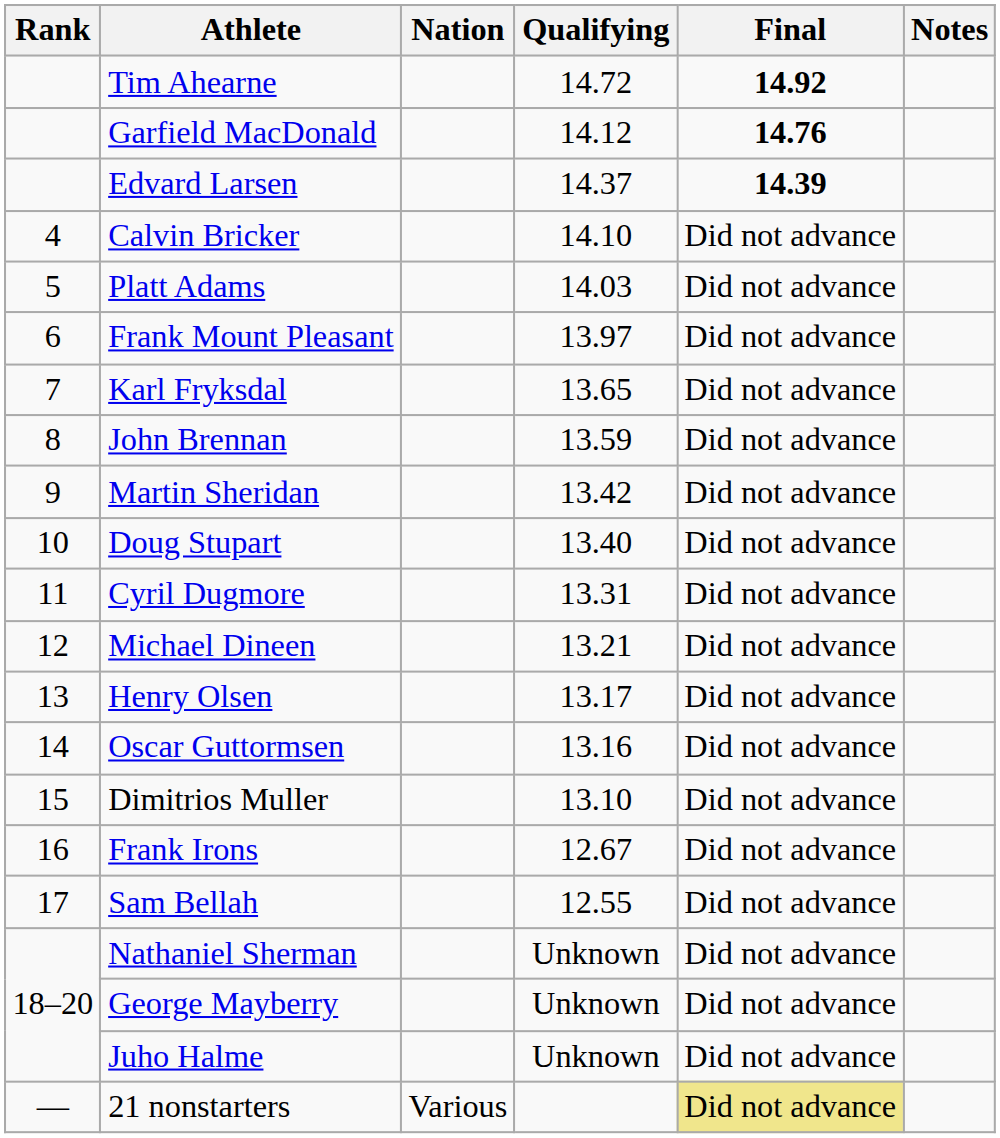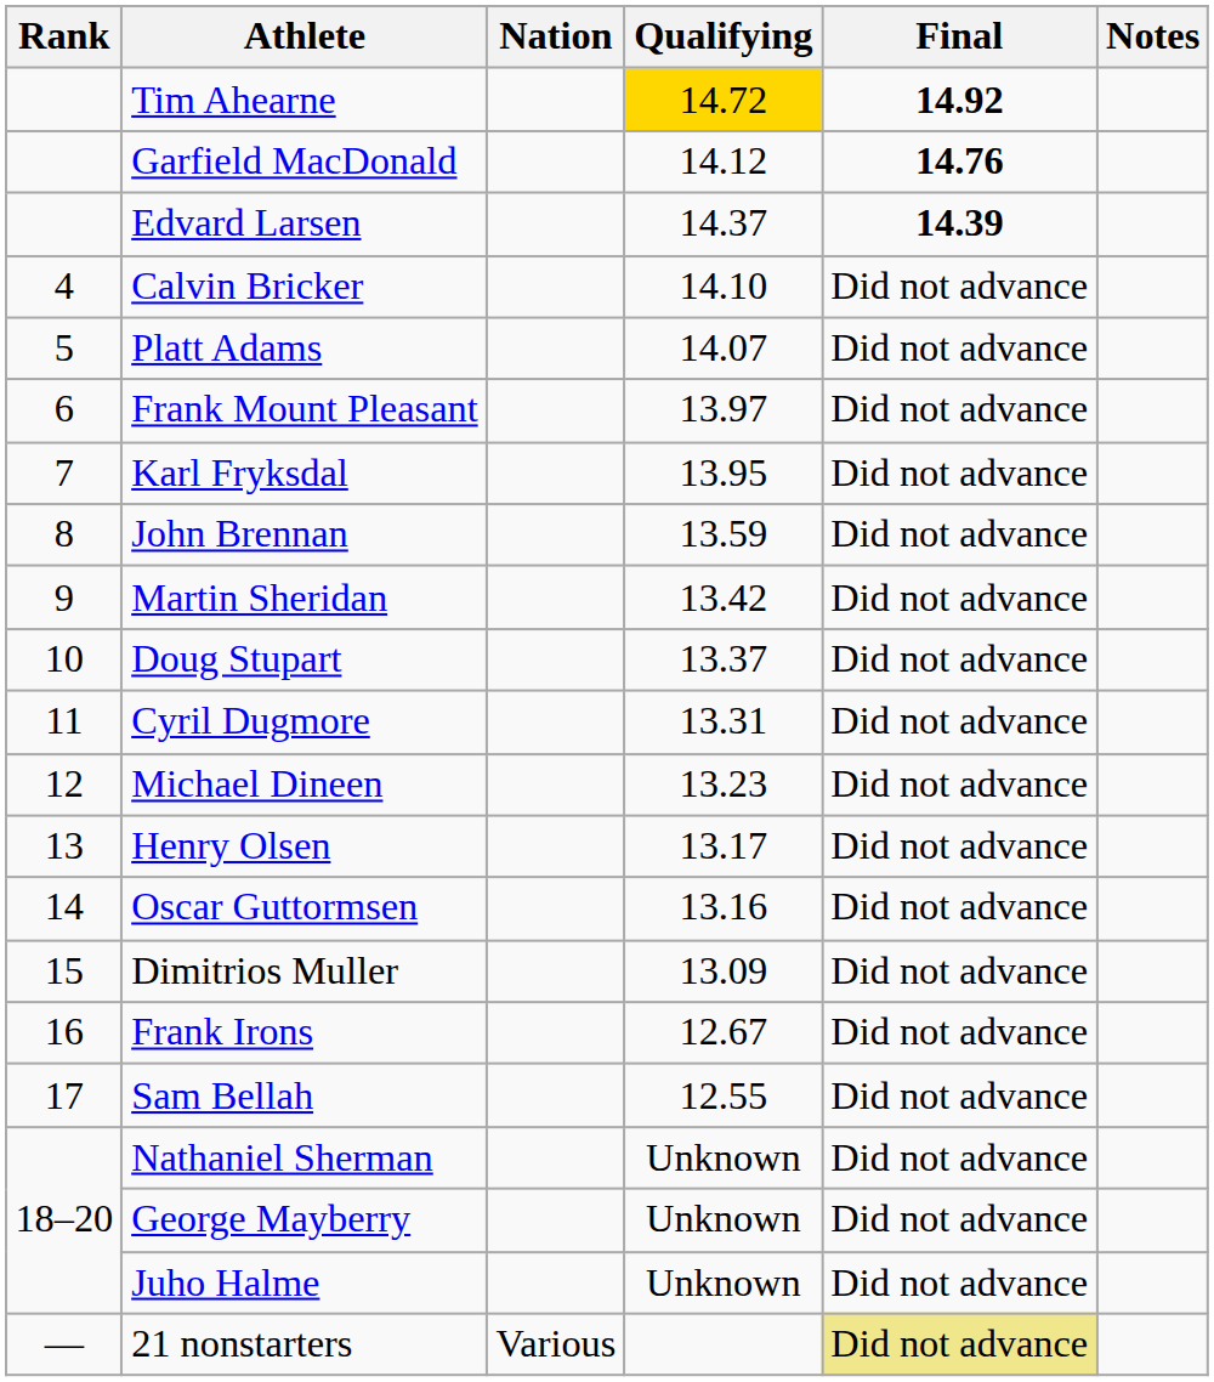Tim Ahearne | Qualifying: no background -> gold background
Platt Adams | Qualifying: 14.03 -> 14.07
Karl Fryksdal | Qualifying: 13.65 -> 13.95
Doug Stupart | Qualifying: 13.40 -> 13.37
Michael Dineen | Qualifying: 13.21 -> 13.23
Dimitrios Muller | Qualifying: 13.10 -> 13.09
